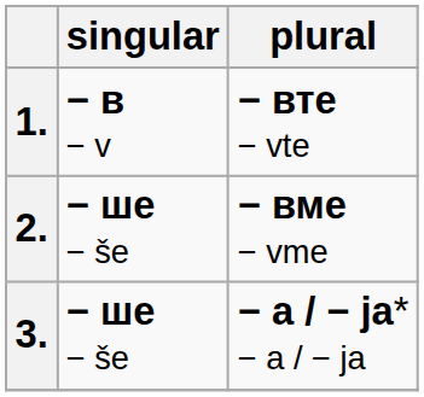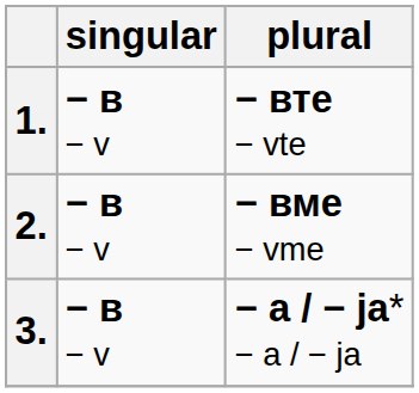2. | singular: − ше − še -> − в − v
3. | singular: − ше − še -> − в − v
